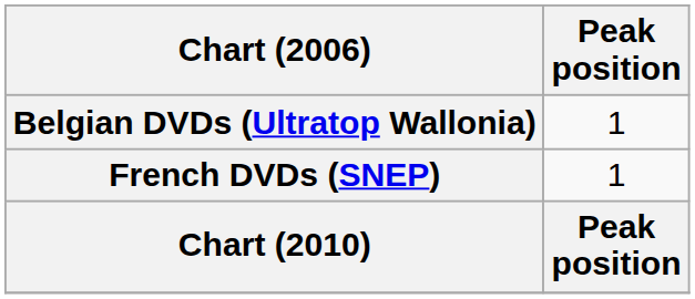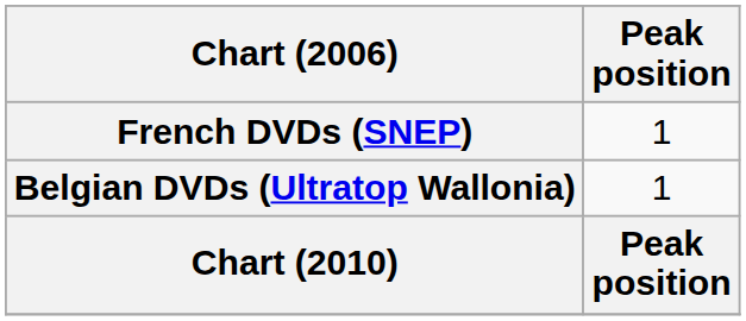rows swapped: Belgian DVDs (Ultratop Wallonia) <-> French DVDs (SNEP)
